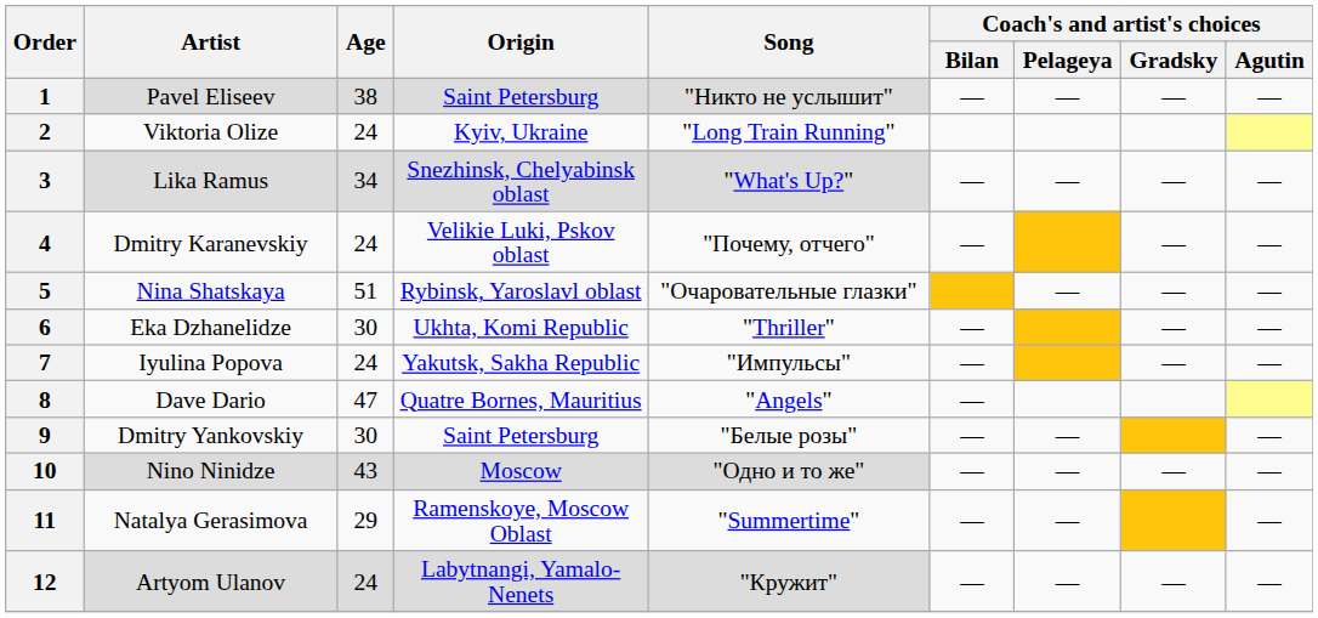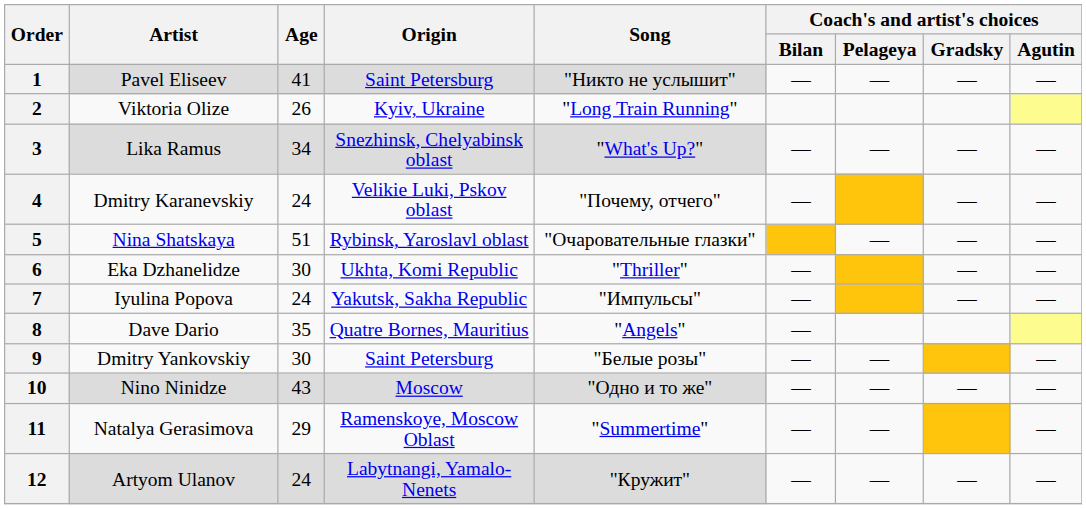1 | Age: 38 -> 41
2 | Age: 24 -> 26
8 | Age: 47 -> 35
